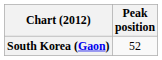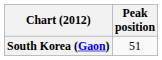South Korea (Gaon) | Peak position: 52 -> 51
